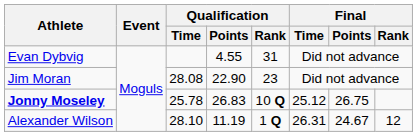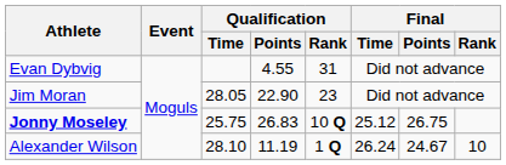Jim Moran | Qualification / Time: 28.08 -> 28.05
Jonny Moseley | Qualification / Time: 25.78 -> 25.75
Alexander Wilson | Final / Time: 26.31 -> 26.24
Alexander Wilson | Final / Rank: 12 -> 10
